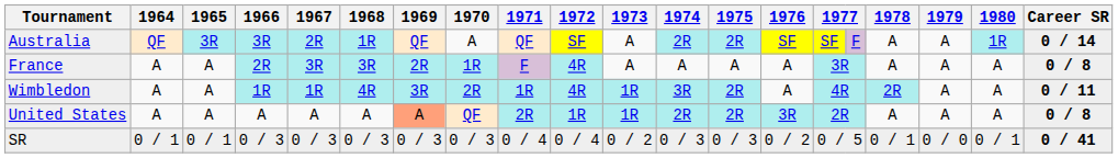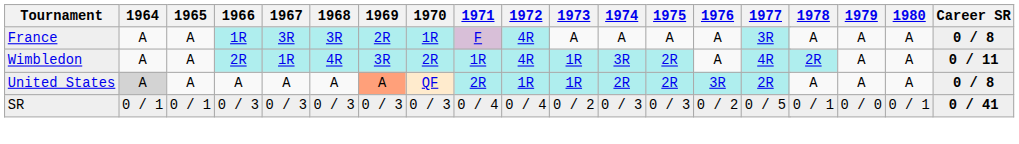- row: Australia | QF | 3R | 3R | 2R | 1R | QF | A | QF | SF | A | 2R | 2R | SF | SF | F | A | A | 1R | 0 / 14
France | 1966: 2R -> 1R
Wimbledon | 1966: 1R -> 2R
United States | 1964: no background -> lightgrey background
